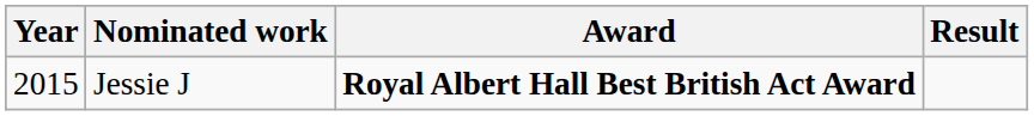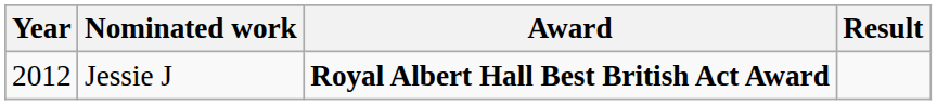Jessie J | Year: 2015 -> 2012
